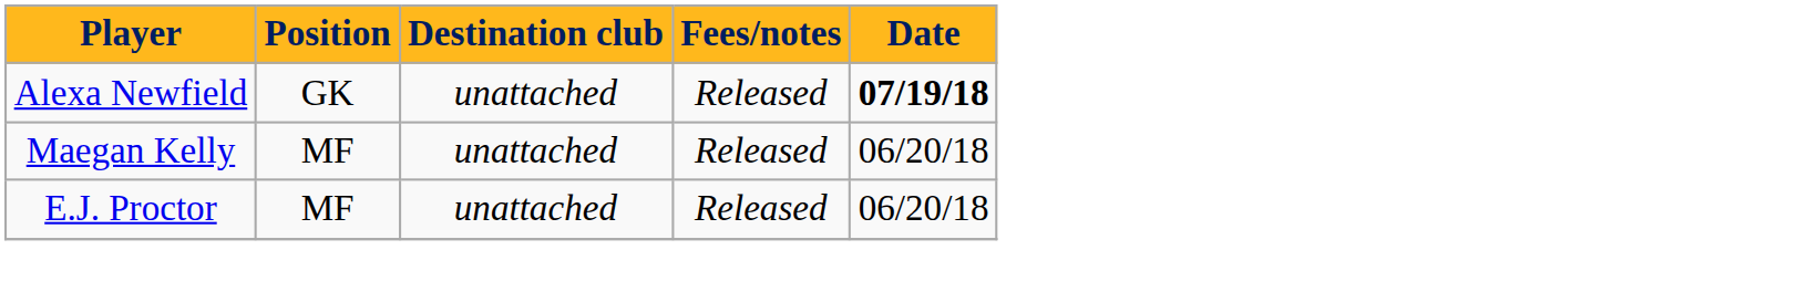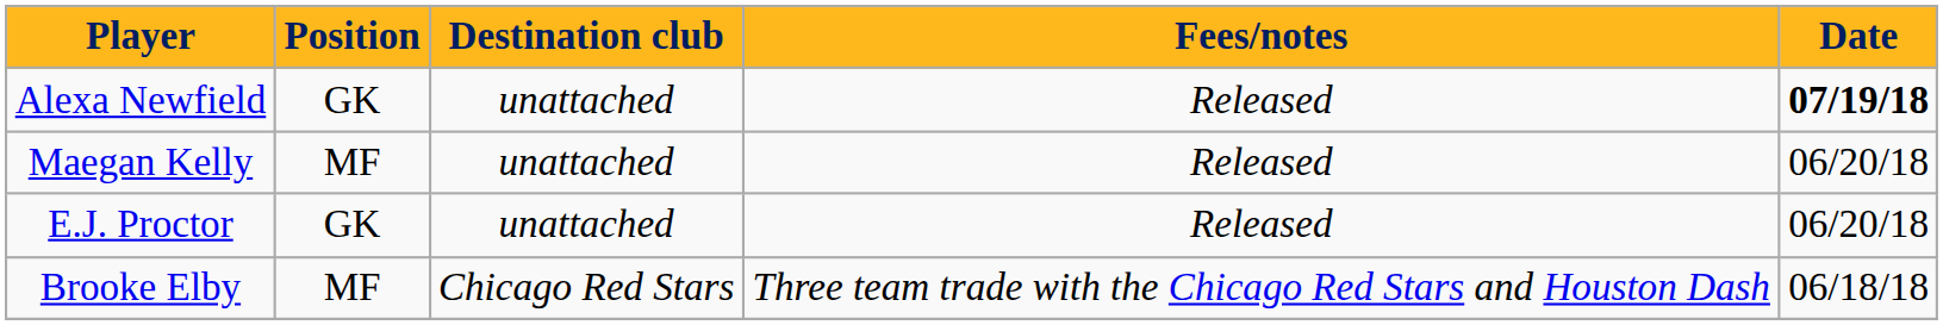E.J. Proctor | Position: MF -> GK
+ row: Brooke Elby | MF | Chicago Red Stars | Three team trade with the Chicago Red Stars and Houston Dash | 06/18/18
